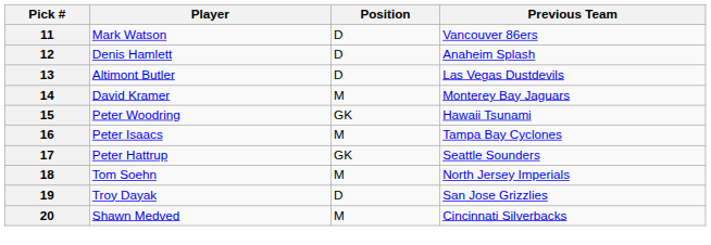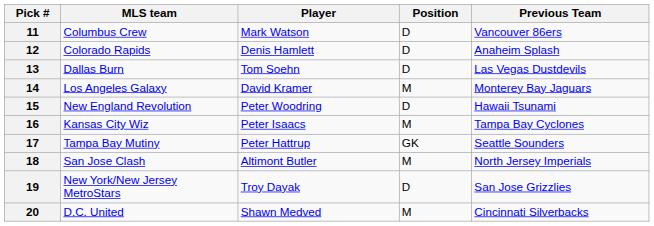+ column: MLS team | Columbus Crew | Colorado Rapids | Dallas Burn | Los Angeles Galaxy | New England Revolution | Kansas City Wiz | Tampa Bay Mutiny | San Jose Clash | New York/New Jersey MetroStars | D.C. United
13 | Player: Altimont Butler -> Tom Soehn
15 | Position: GK -> D
18 | Player: Tom Soehn -> Altimont Butler
